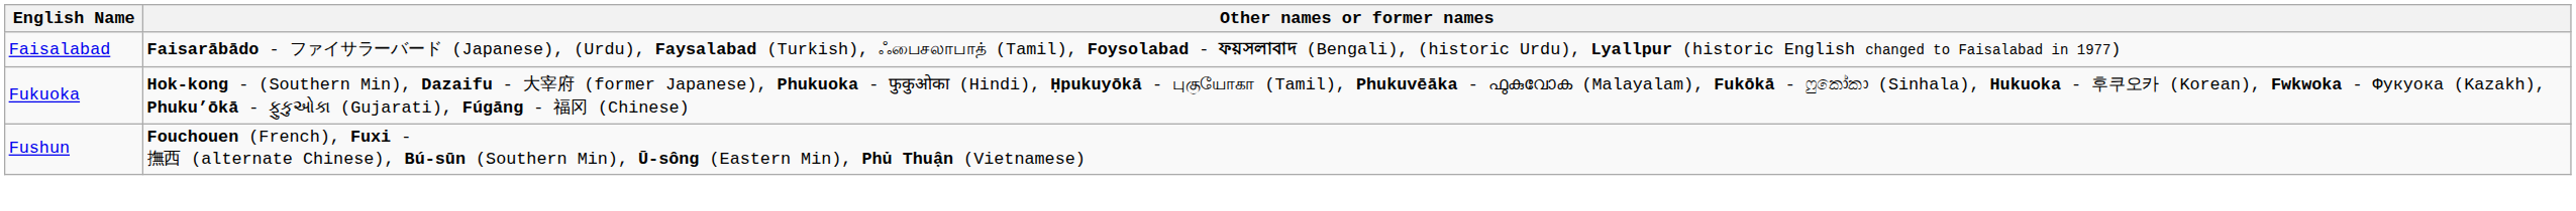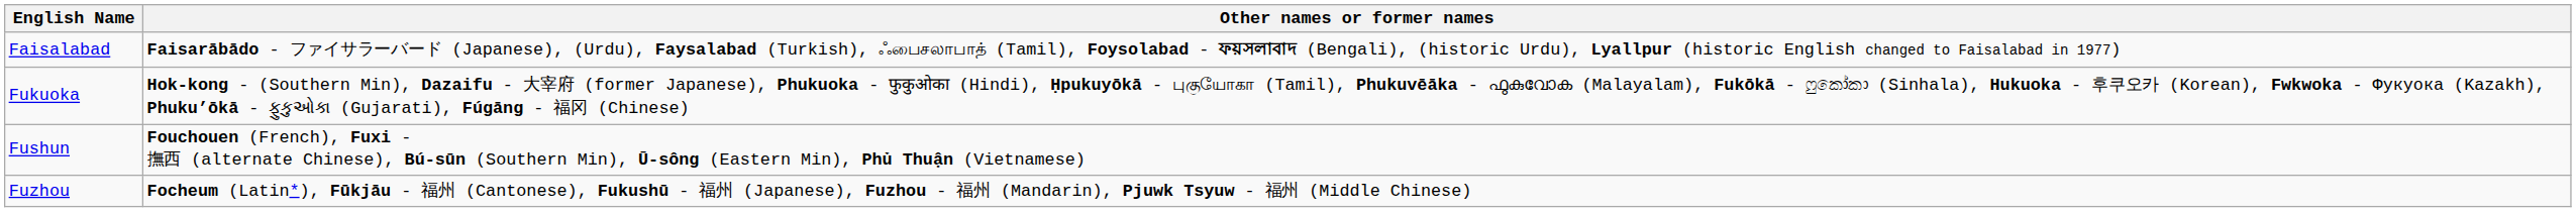+ row: Fuzhou | Focheum (Latin*), Fūkjāu - 福州 (Cantonese), Fukushū - 福州 (Japanese), Fuzhou - 福州 (Mandarin), Pjuwk Tsyuw - 福州 (Middle Chinese)
